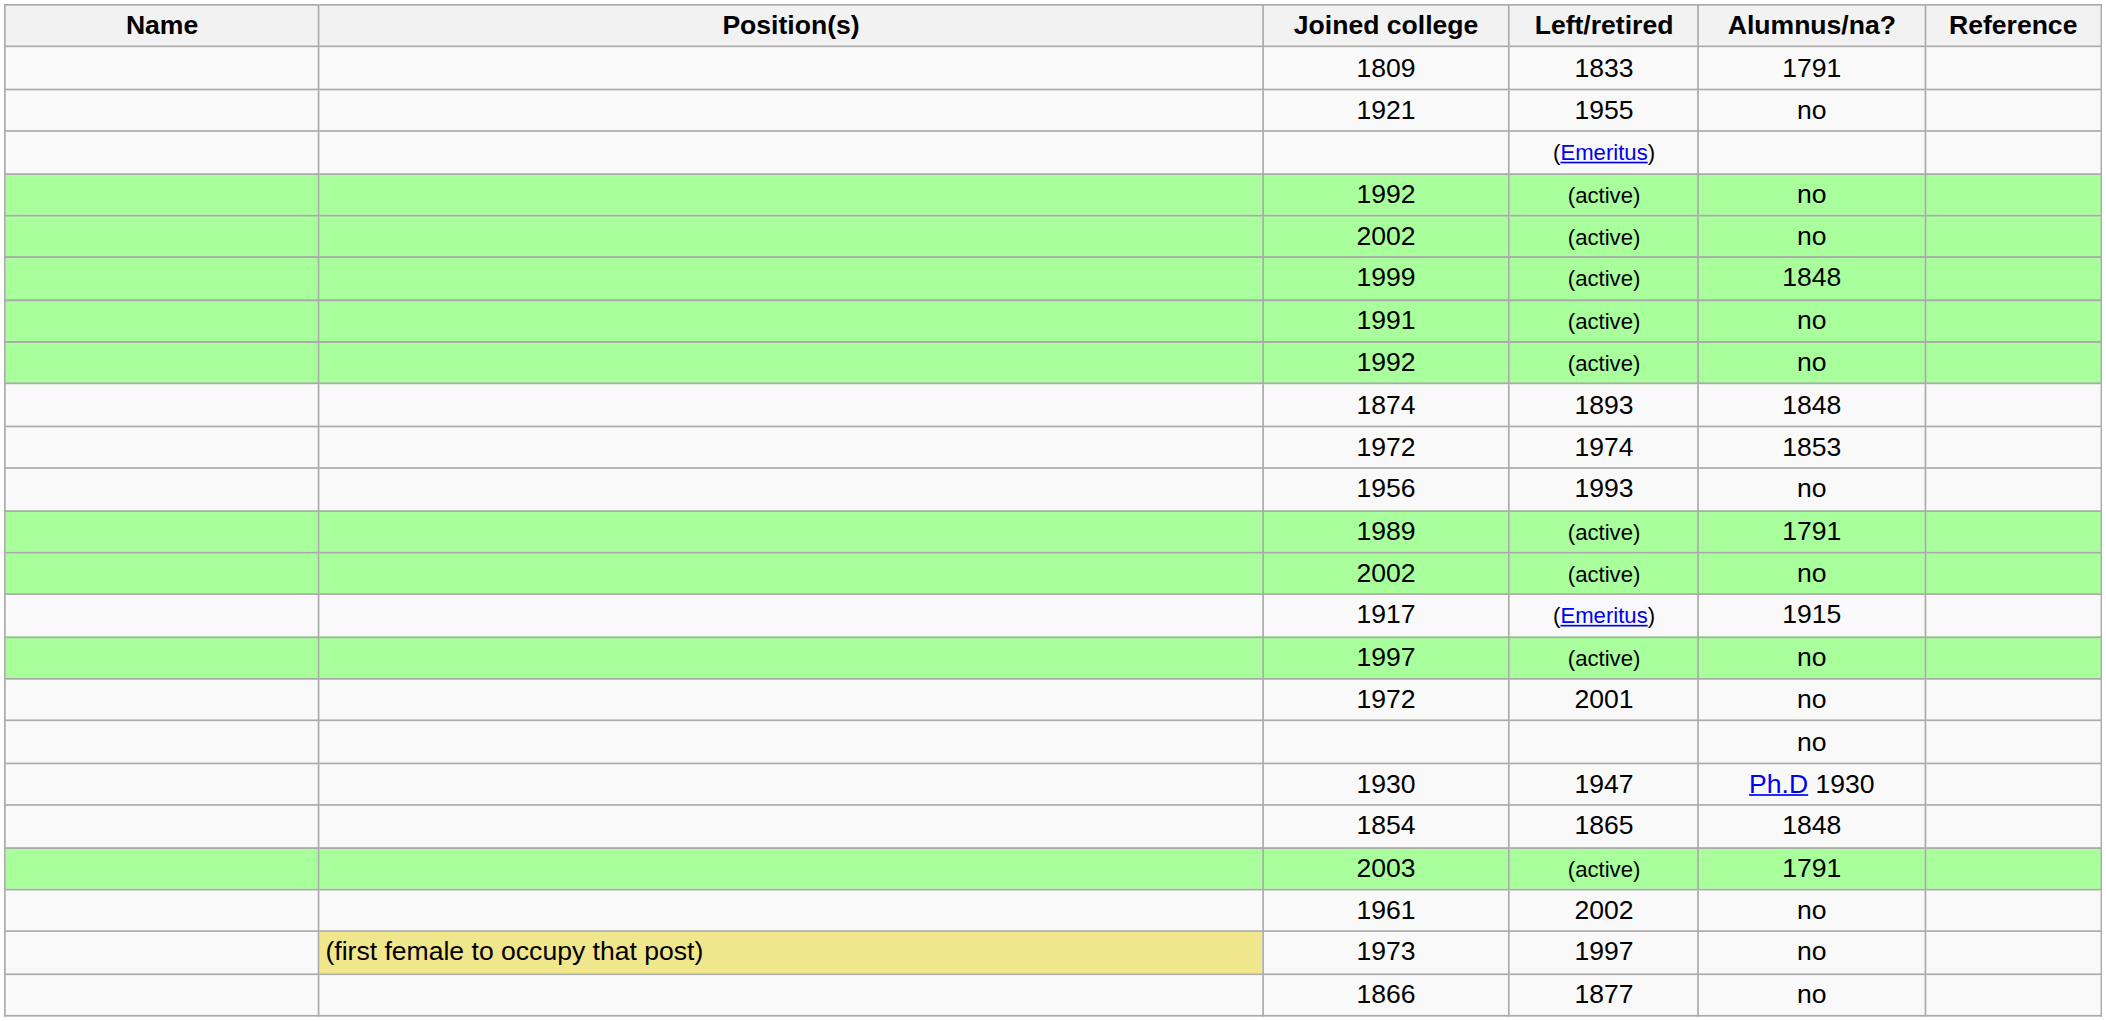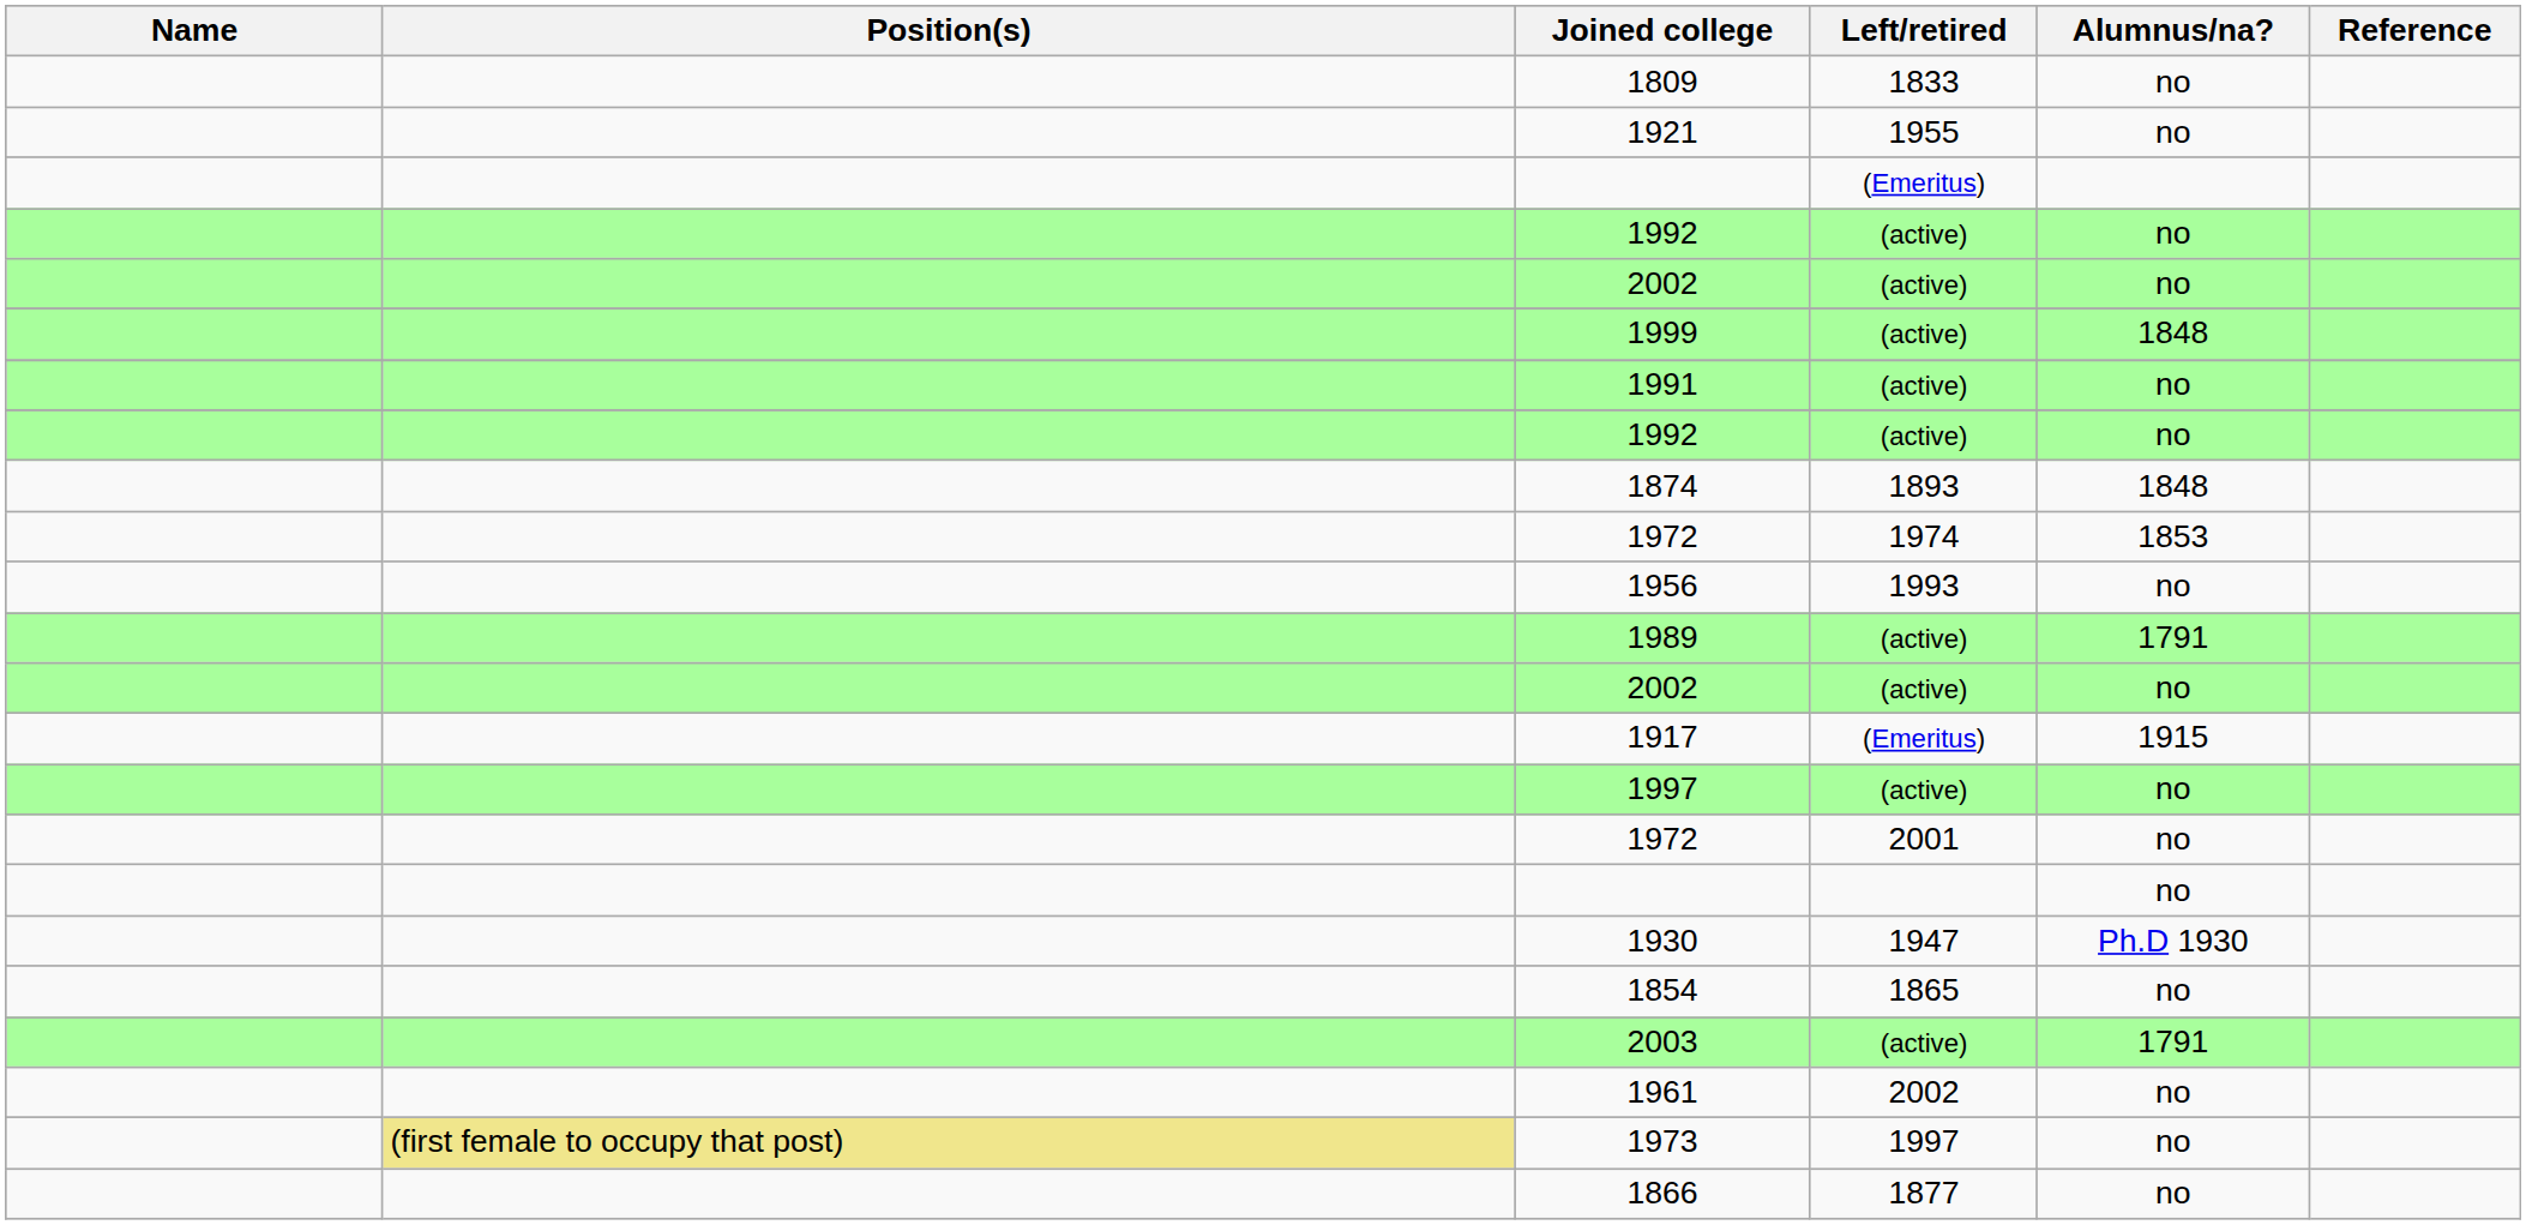1809 | Alumnus/na?: 1791 -> no
1854 | Alumnus/na?: 1848 -> no
